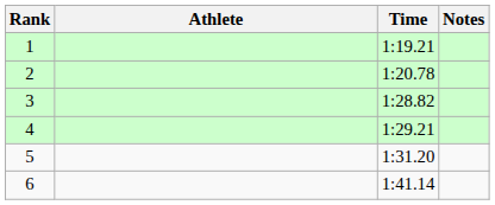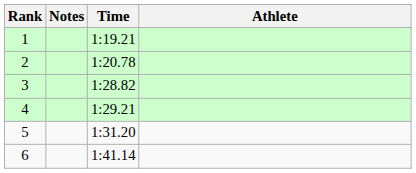columns swapped: Athlete <-> Notes
